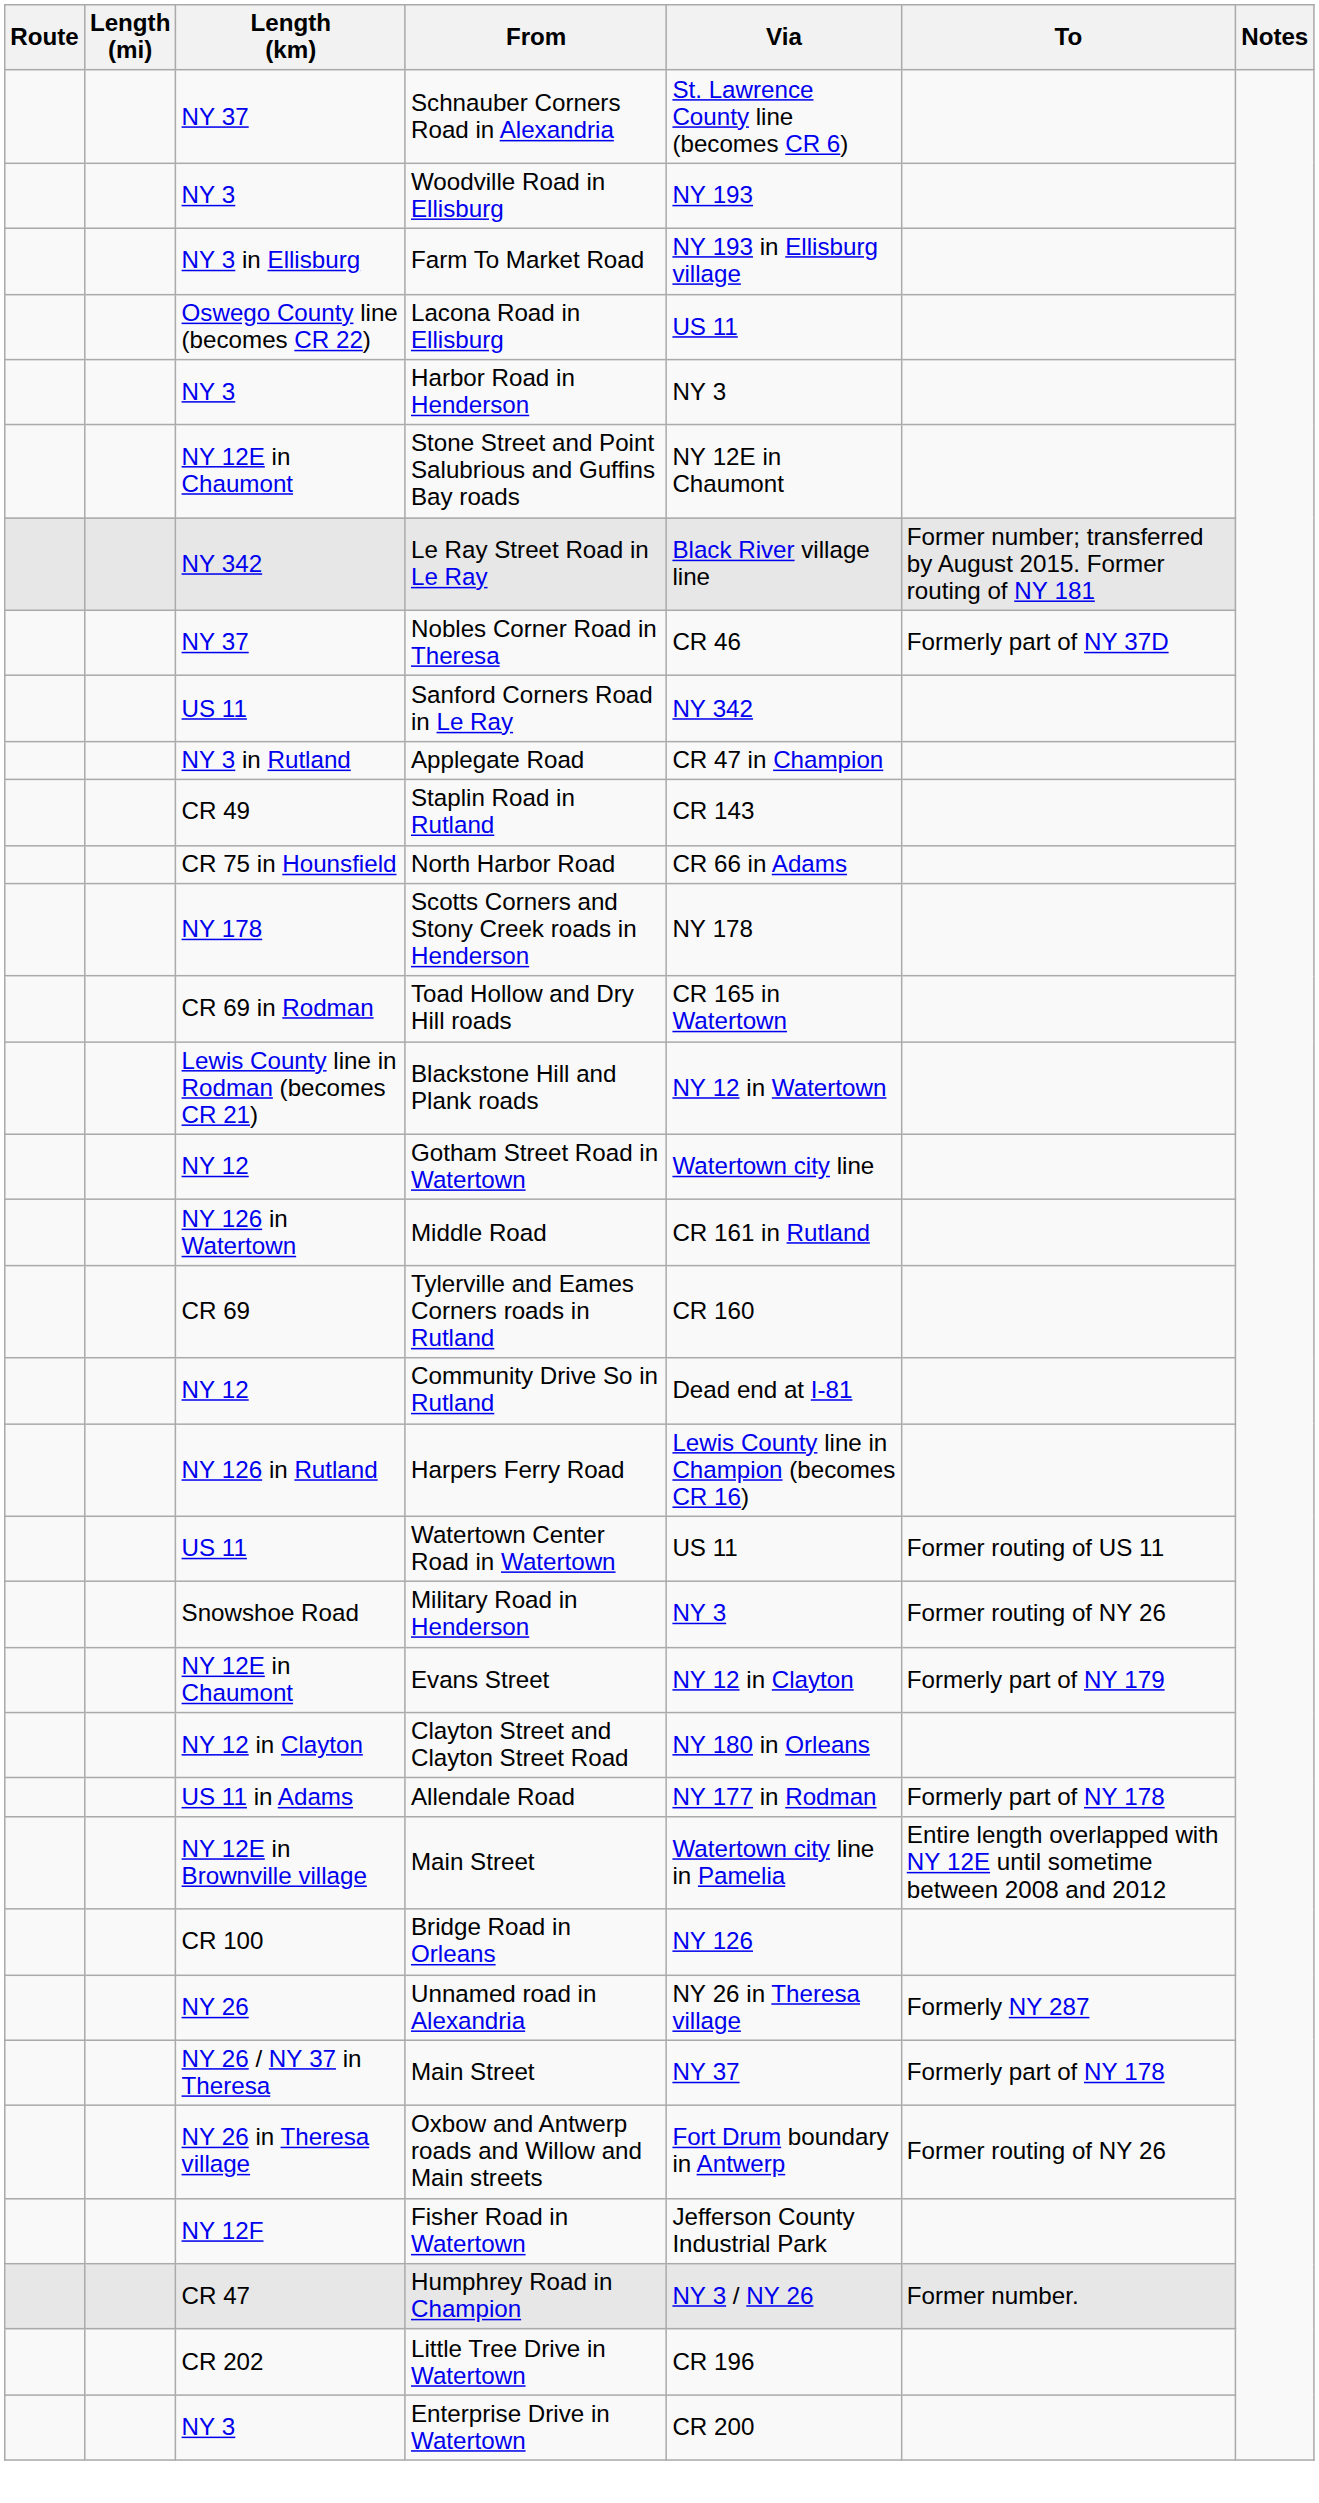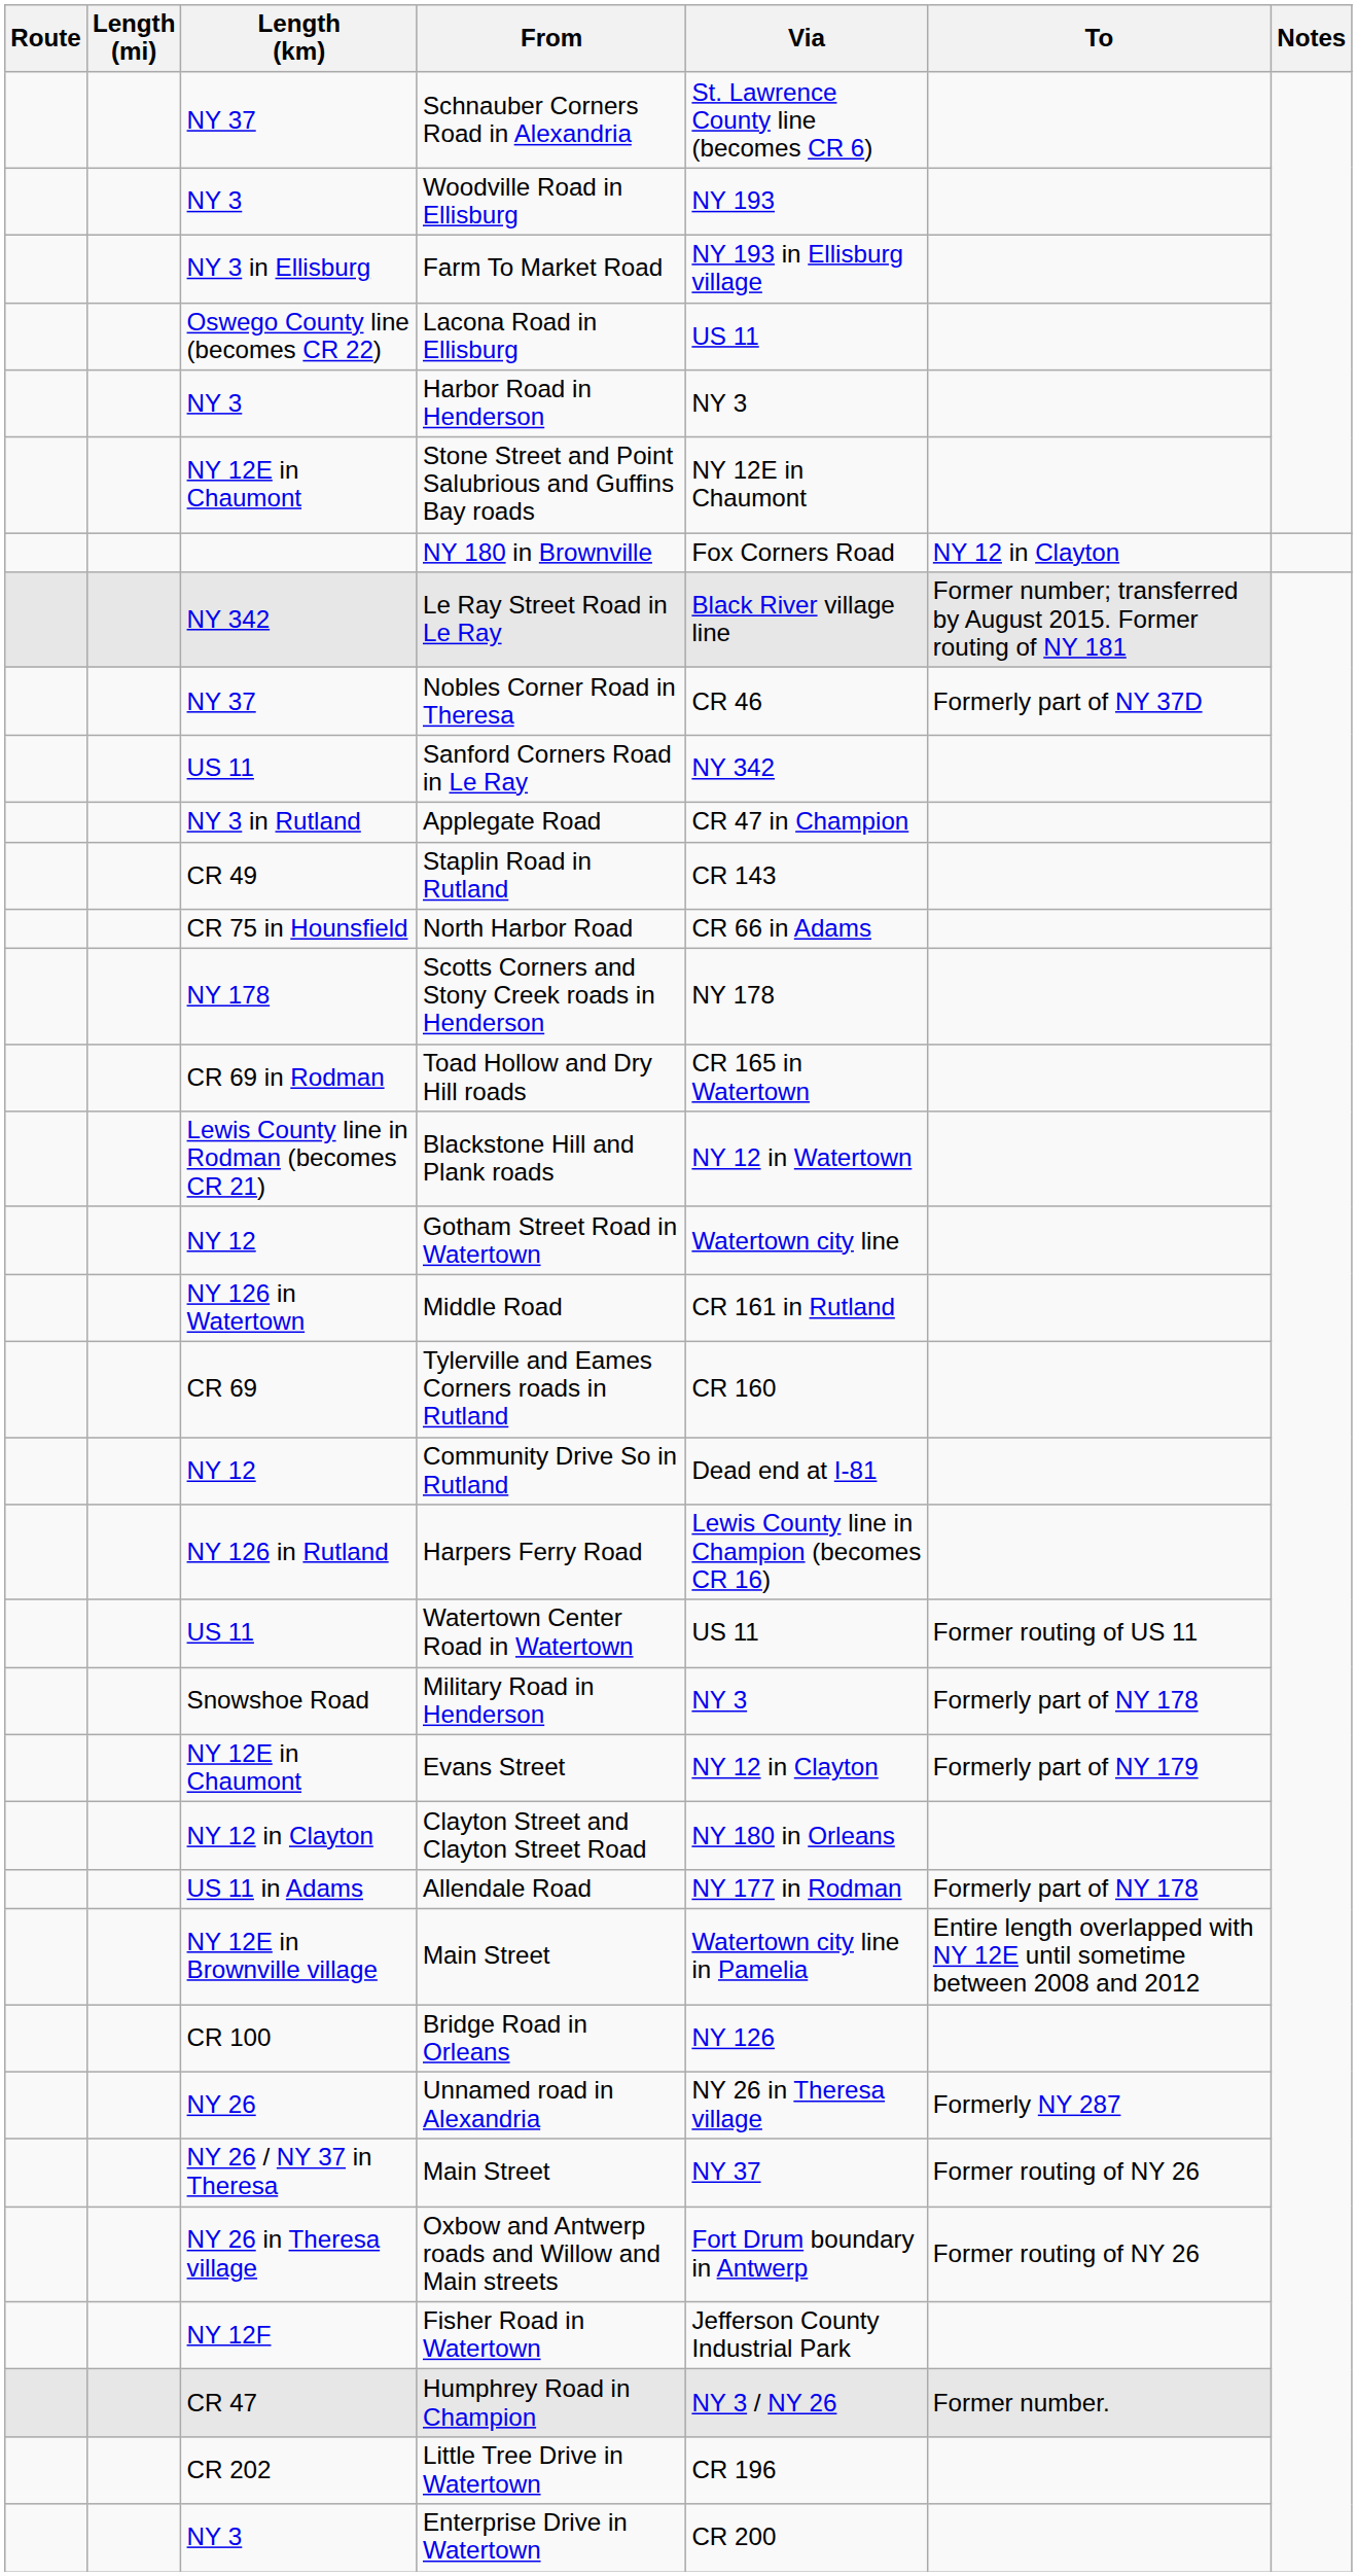+ row: NY 180 in Brownville | Fox Corners Road | NY 12 in Clayton
Military Road in Henderson | To: Former routing of NY 26 -> Formerly part of NY 178
NY 26 / NY 37 in Theresa / Main Street | To: Formerly part of NY 178 -> Former routing of NY 26
